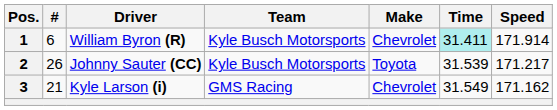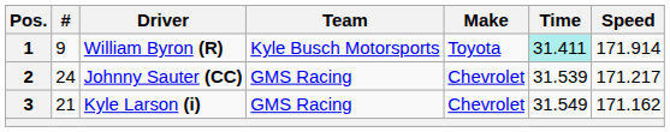1 | #: 6 -> 9
1 | Make: Chevrolet -> Toyota
2 | #: 26 -> 24
2 | Team: Kyle Busch Motorsports -> GMS Racing
2 | Make: Toyota -> Chevrolet
